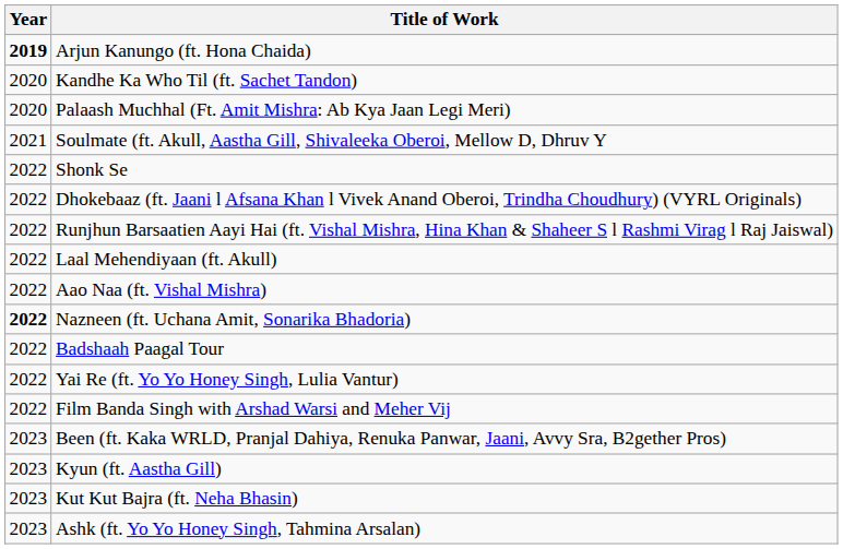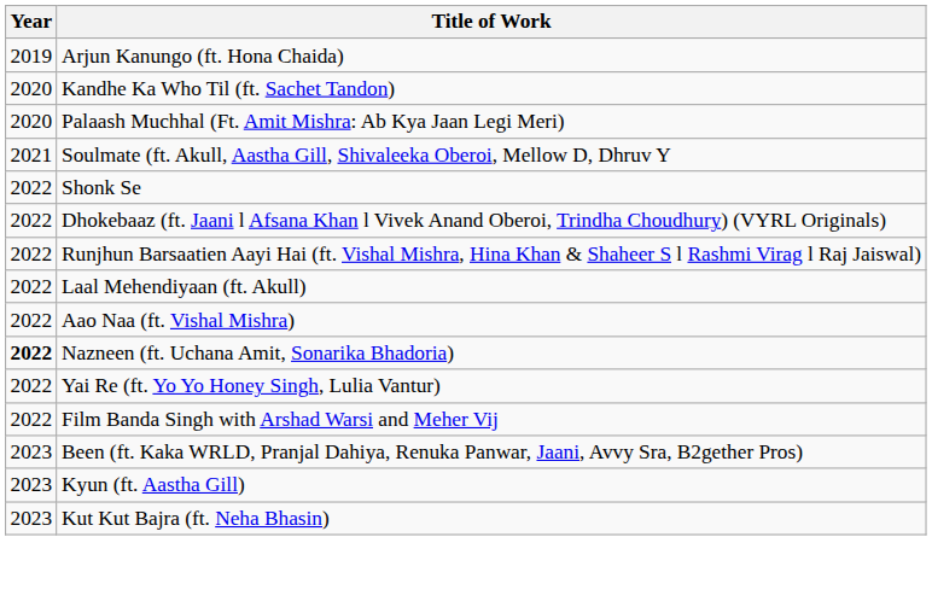Arjun Kanungo (ft. Hona Chaida) | Year: bold -> normal
- row: 2022 | Badshaah Paagal Tour
- row: 2023 | Ashk (ft. Yo Yo Honey Singh, Tahmina Arsalan)
